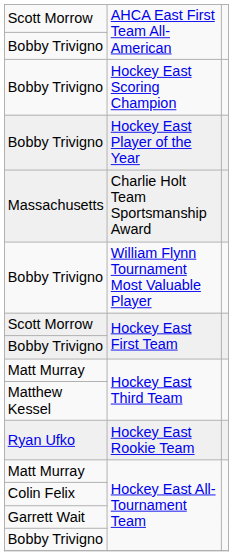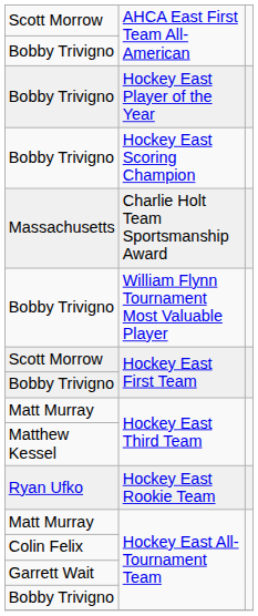rows swapped: Hockey East Player of the Year <-> Hockey East Scoring Champion
